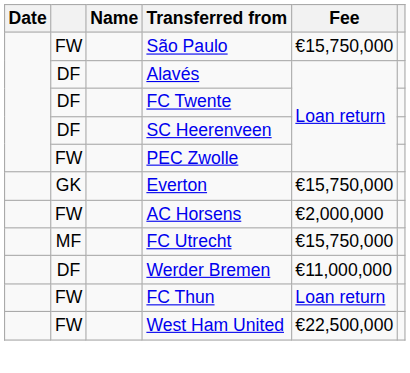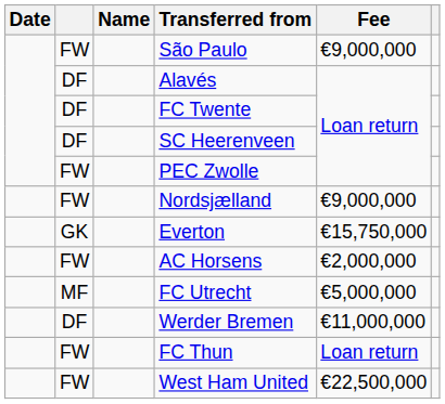São Paulo | Fee: €15,750,000 -> €9,000,000
+ row: FW | Nordsjælland | €9,000,000
FC Utrecht | Fee: €15,750,000 -> €5,000,000
